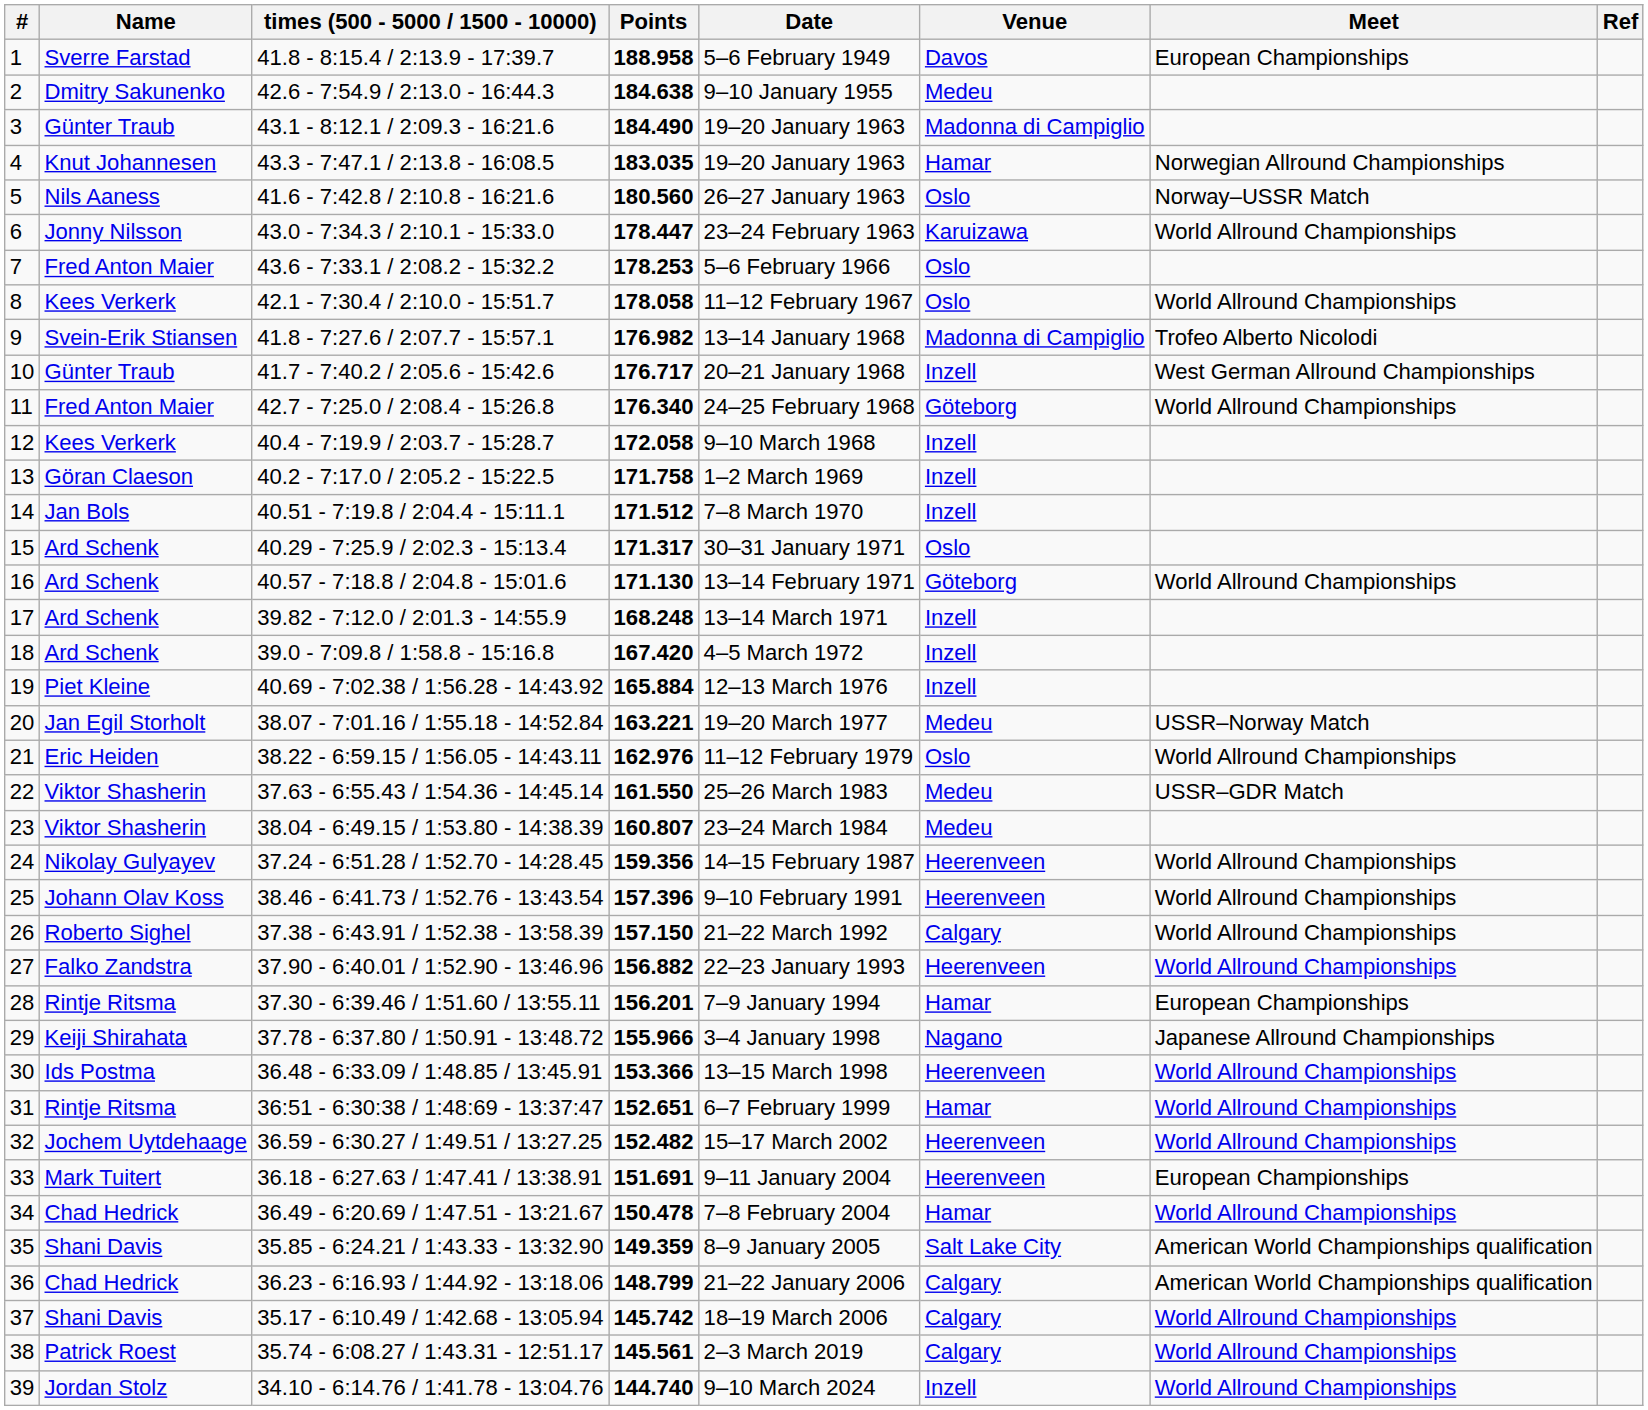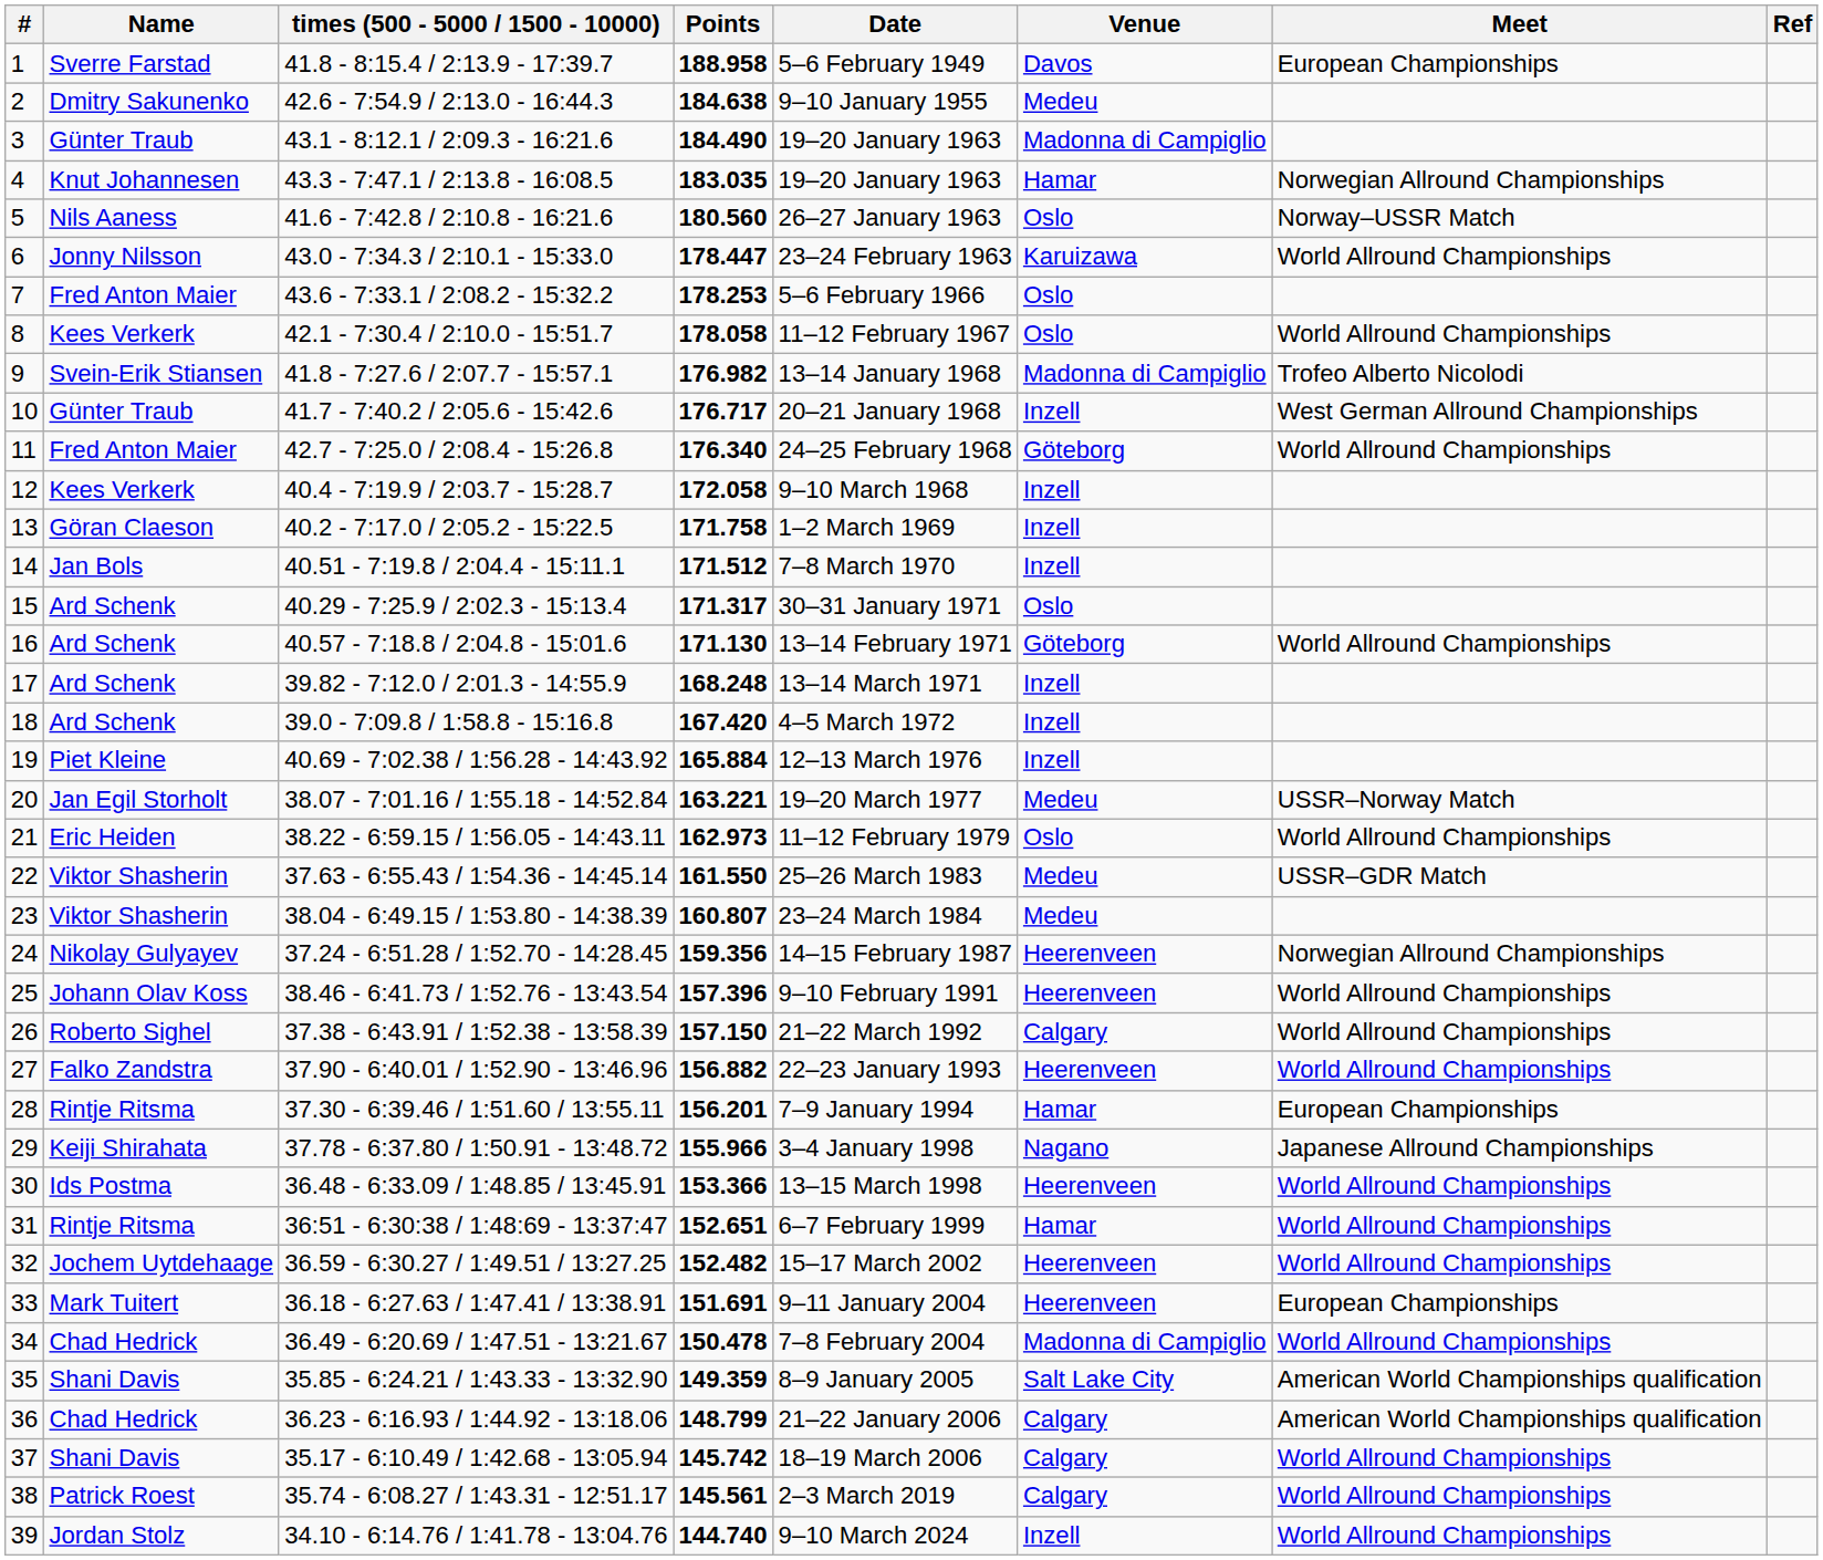21 | Points: 162.976 -> 162.973
24 | Meet: World Allround Championships -> Norwegian Allround Championships
34 | Venue: Hamar -> Madonna di Campiglio
